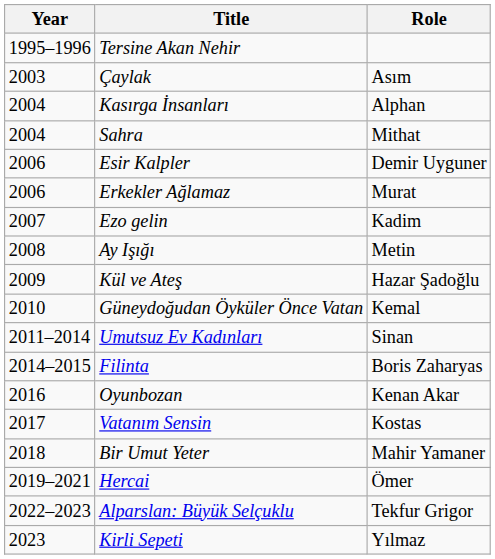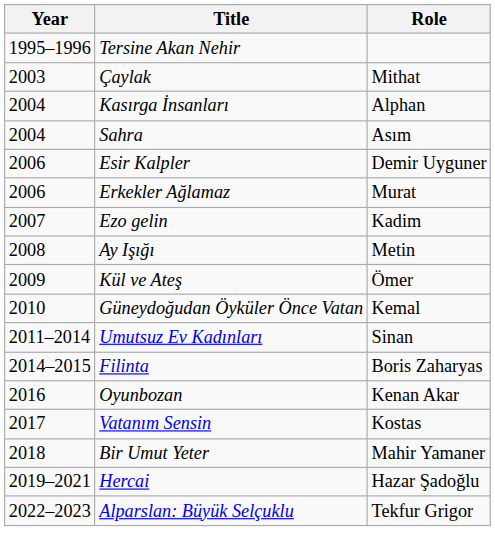Çaylak | Role: Asım -> Mithat
Sahra | Role: Mithat -> Asım
Kül ve Ateş | Role: Hazar Şadoğlu -> Ömer
Hercai | Role: Ömer -> Hazar Şadoğlu
- row: 2023 | Kirli Sepeti | Yılmaz
